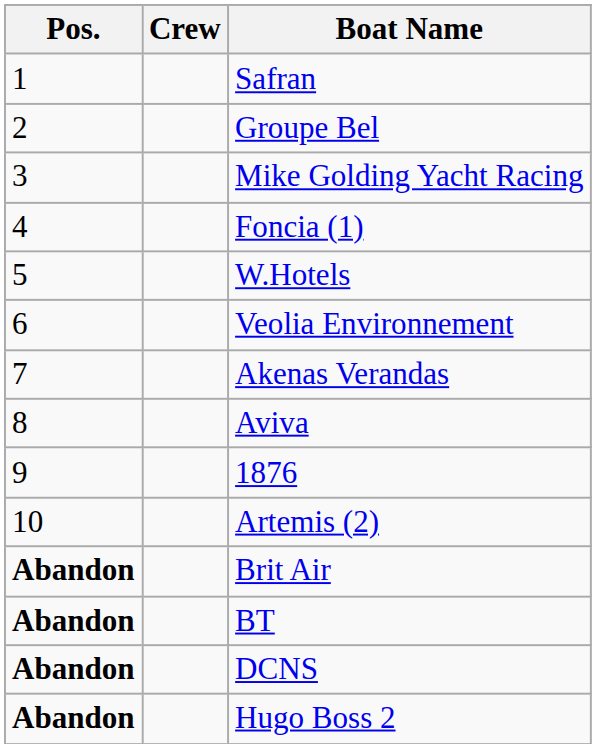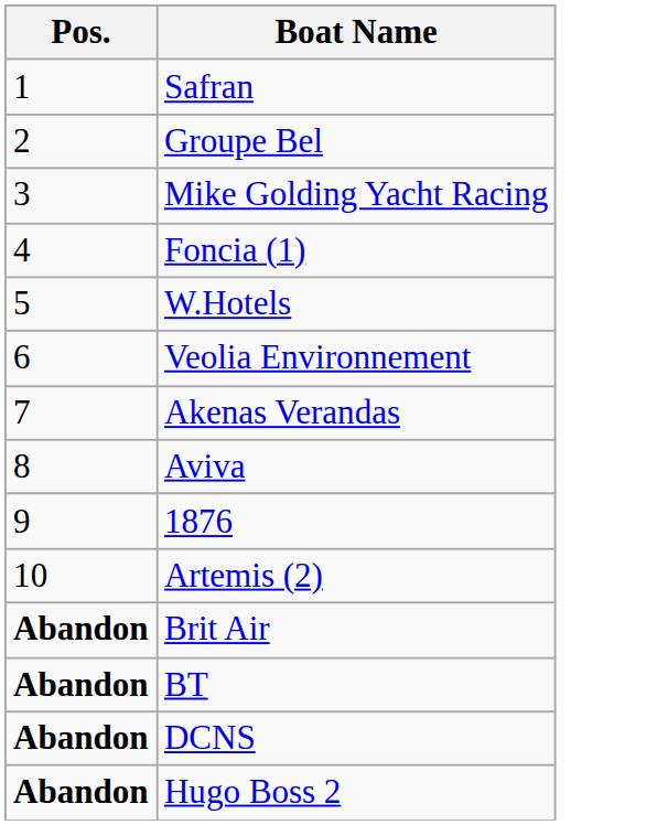- column: Crew
